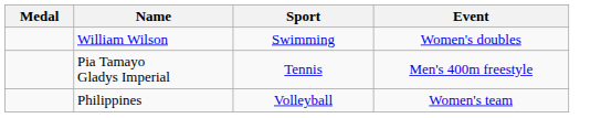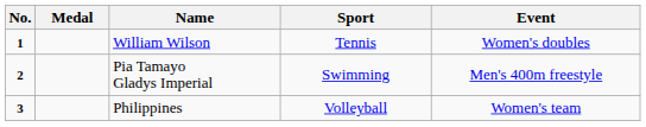+ column: No. | 1 | 2 | 3
William Wilson | Sport: Swimming -> Tennis
Pia Tamayo Gladys Imperial | Sport: Tennis -> Swimming
